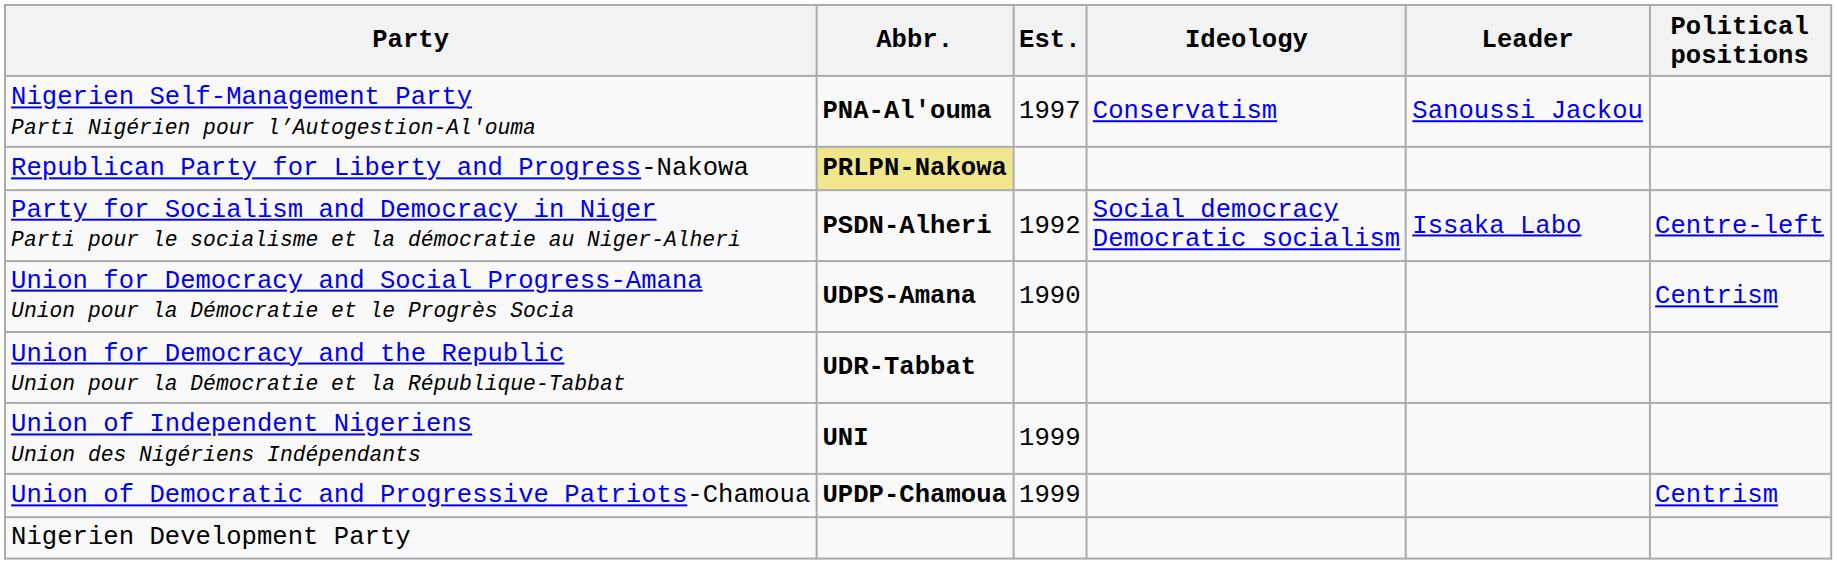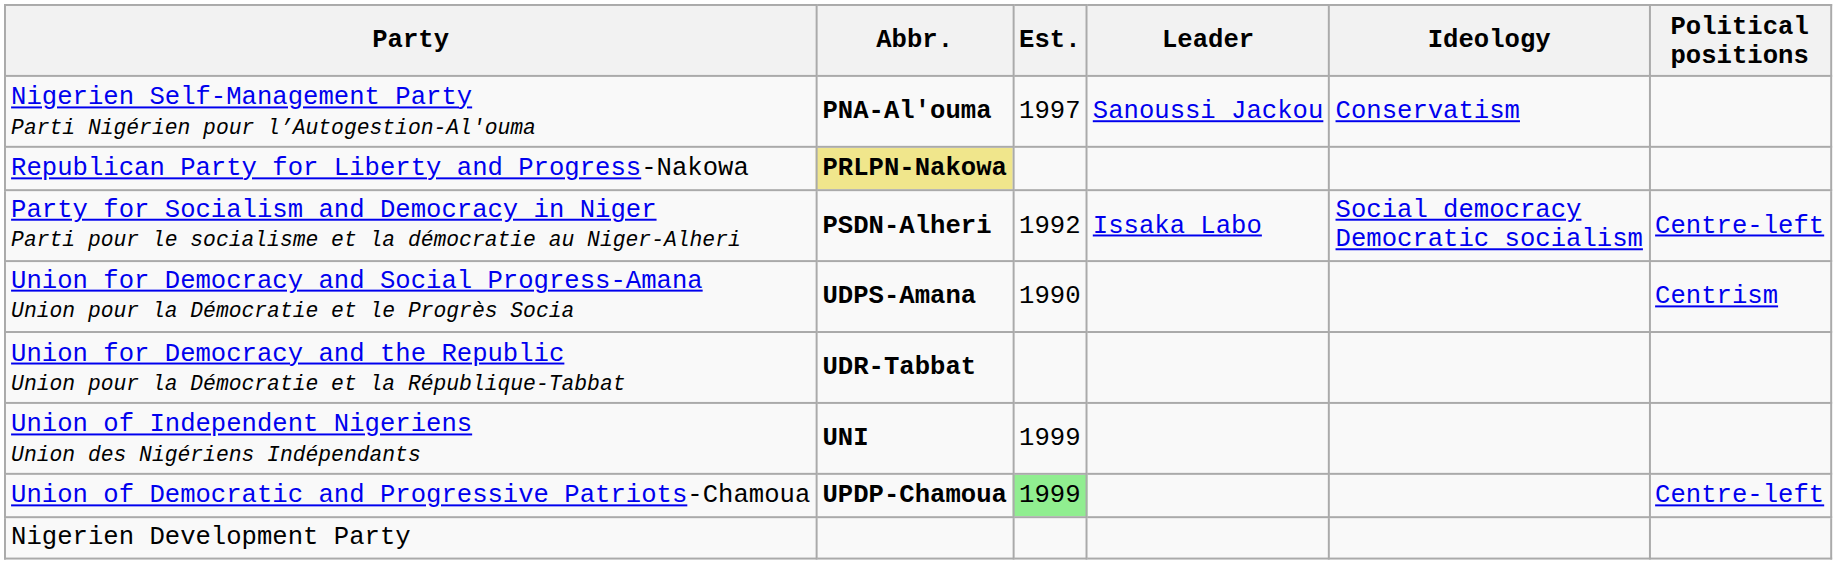columns swapped: Leader <-> Ideology
Union of Democratic and Progressive Patriots-Chamoua | Est.: no background -> lightgreen background
Union of Democratic and Progressive Patriots-Chamoua | Political positions: Centrism -> Centre-left
